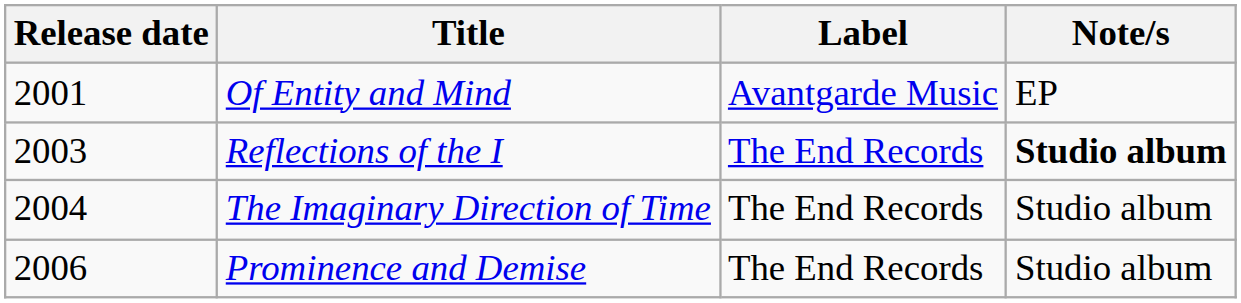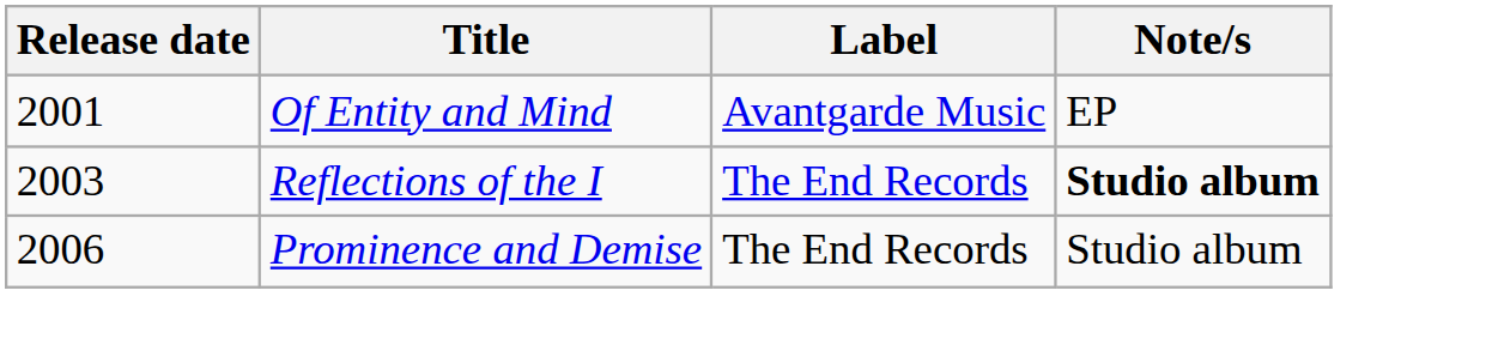- row: 2004 | The Imaginary Direction of Time | The End Records | Studio album
